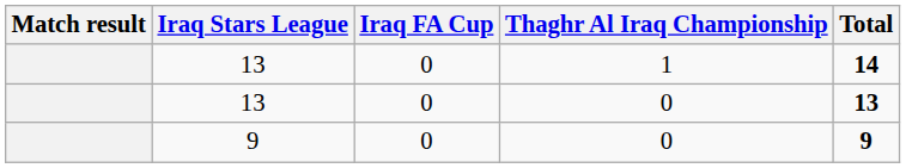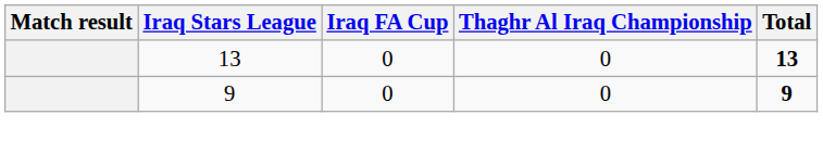- row: 13 | 0 | 1 | 14
